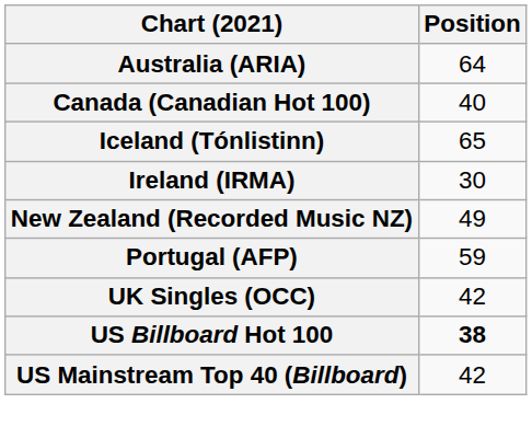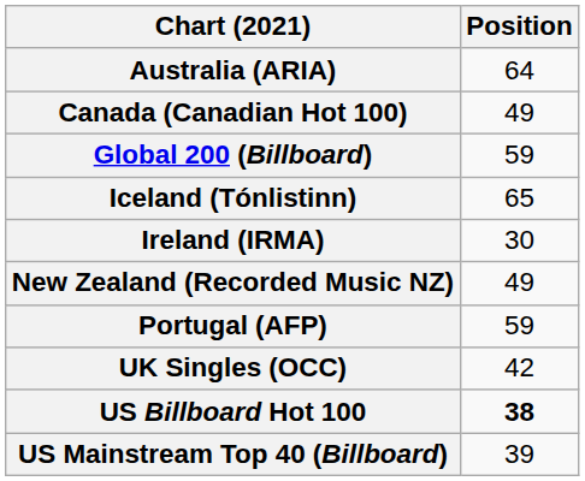Canada (Canadian Hot 100) | Position: 40 -> 49
+ row: Global 200 (Billboard) | 59
US Mainstream Top 40 (Billboard) | Position: 42 -> 39
